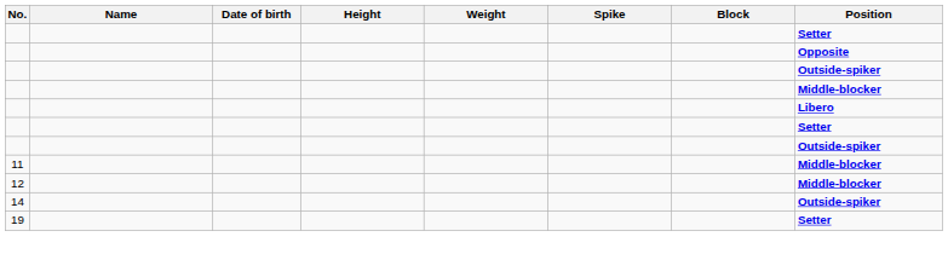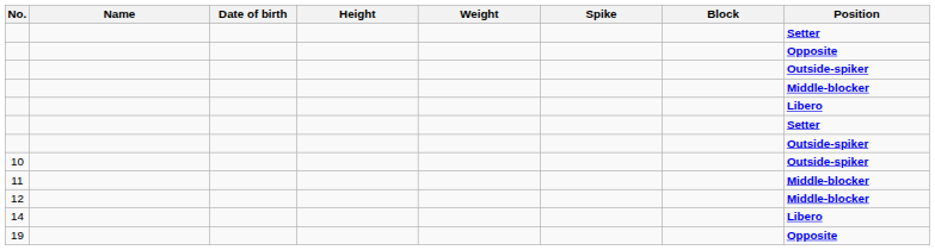+ row: 10 | Outside-spiker
14 | Position: Outside-spiker -> Libero
19 | Position: Setter -> Opposite
